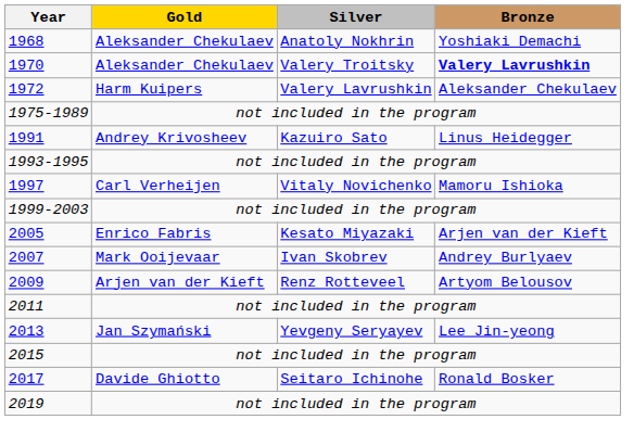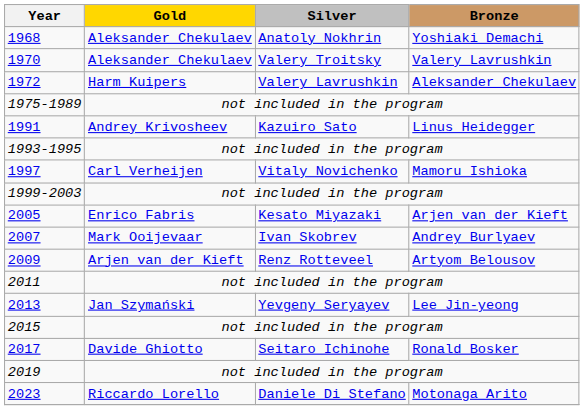1970 | Bronze: bold -> normal
+ row: 2023 | Riccardo Lorello | Daniele Di Stefano | Motonaga Arito
